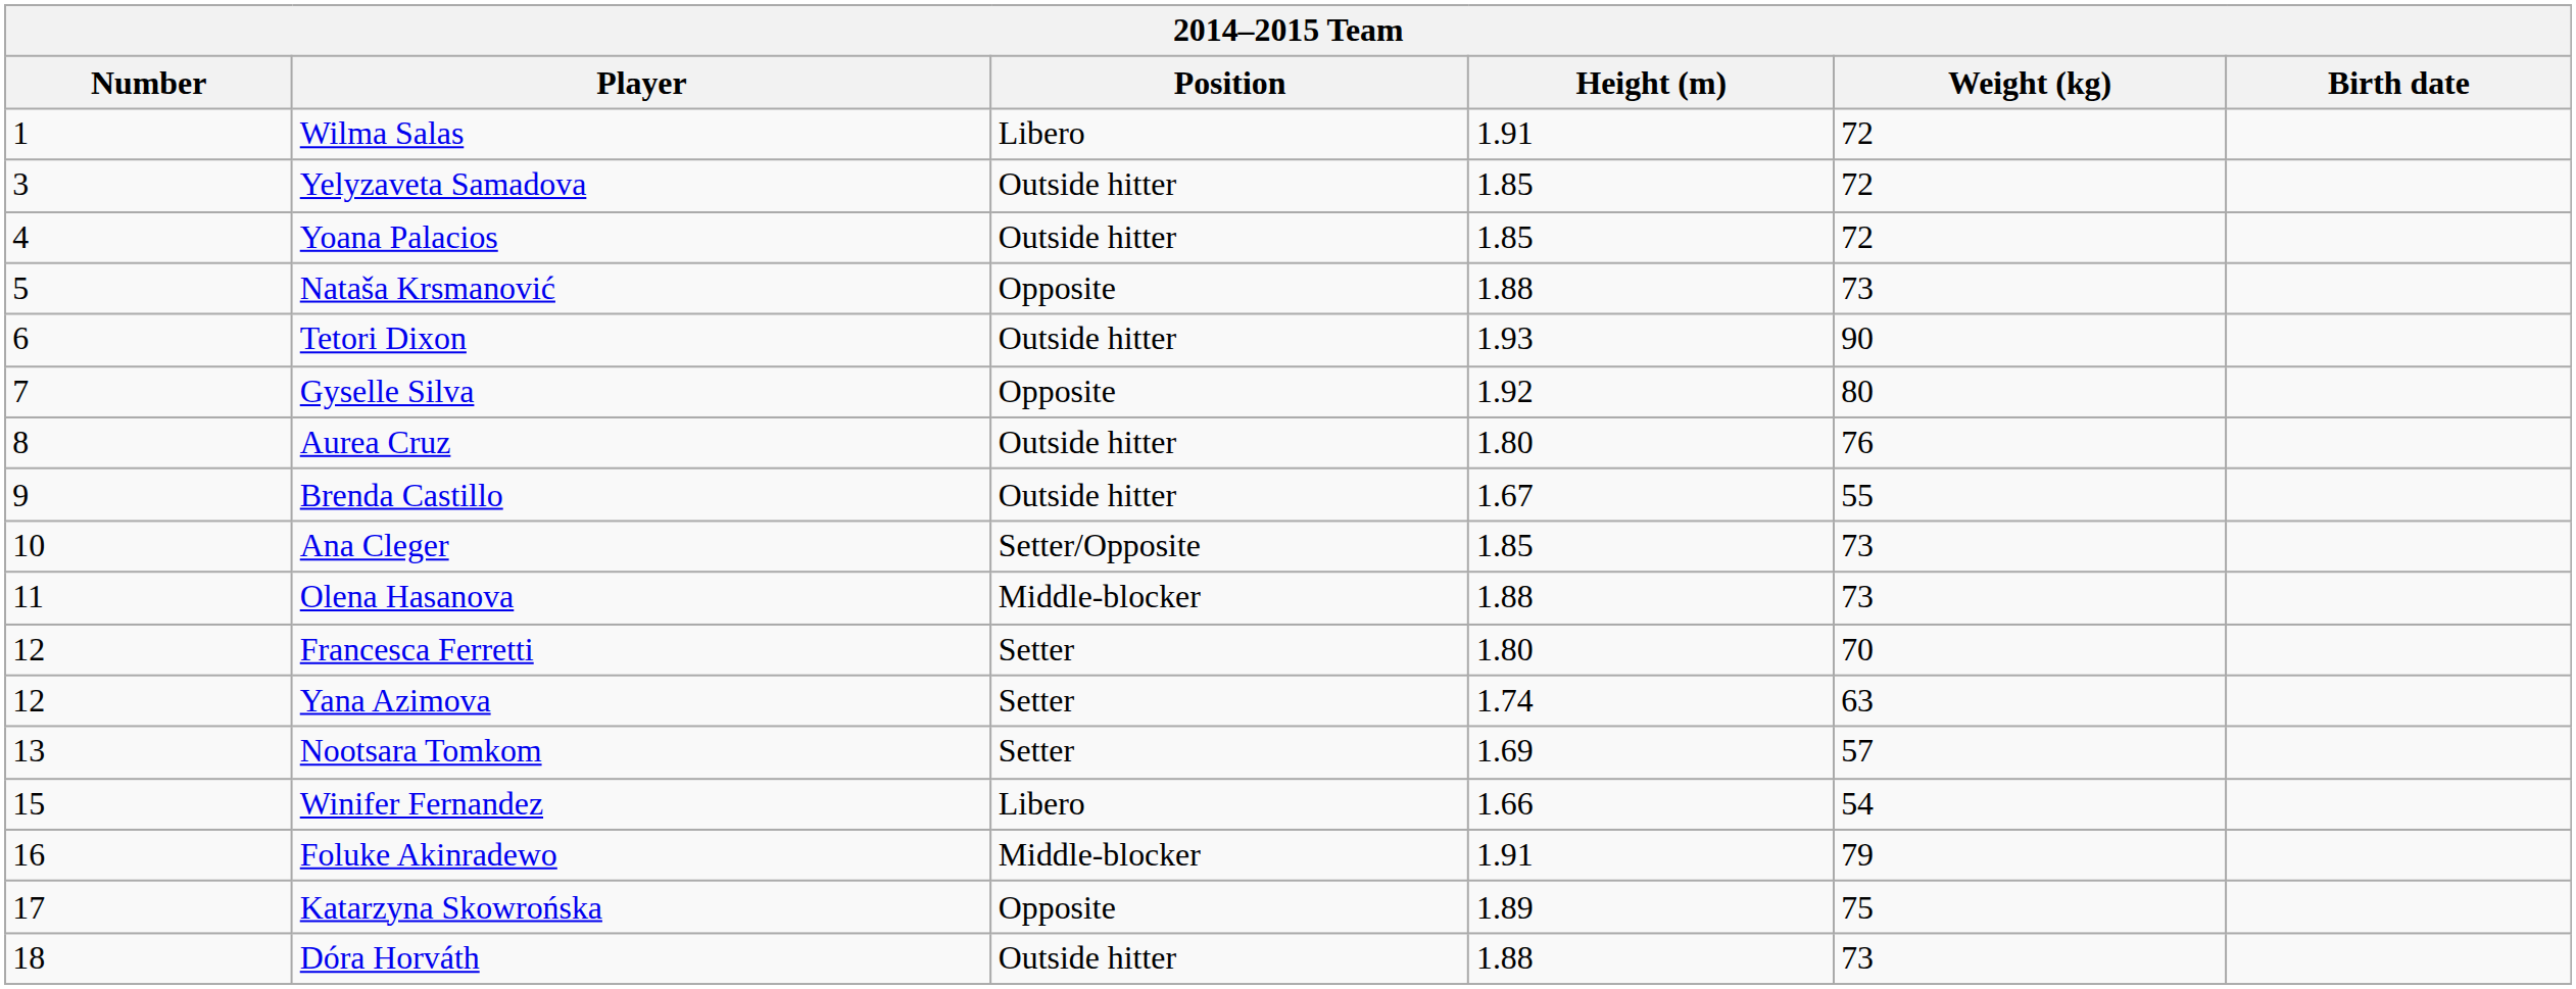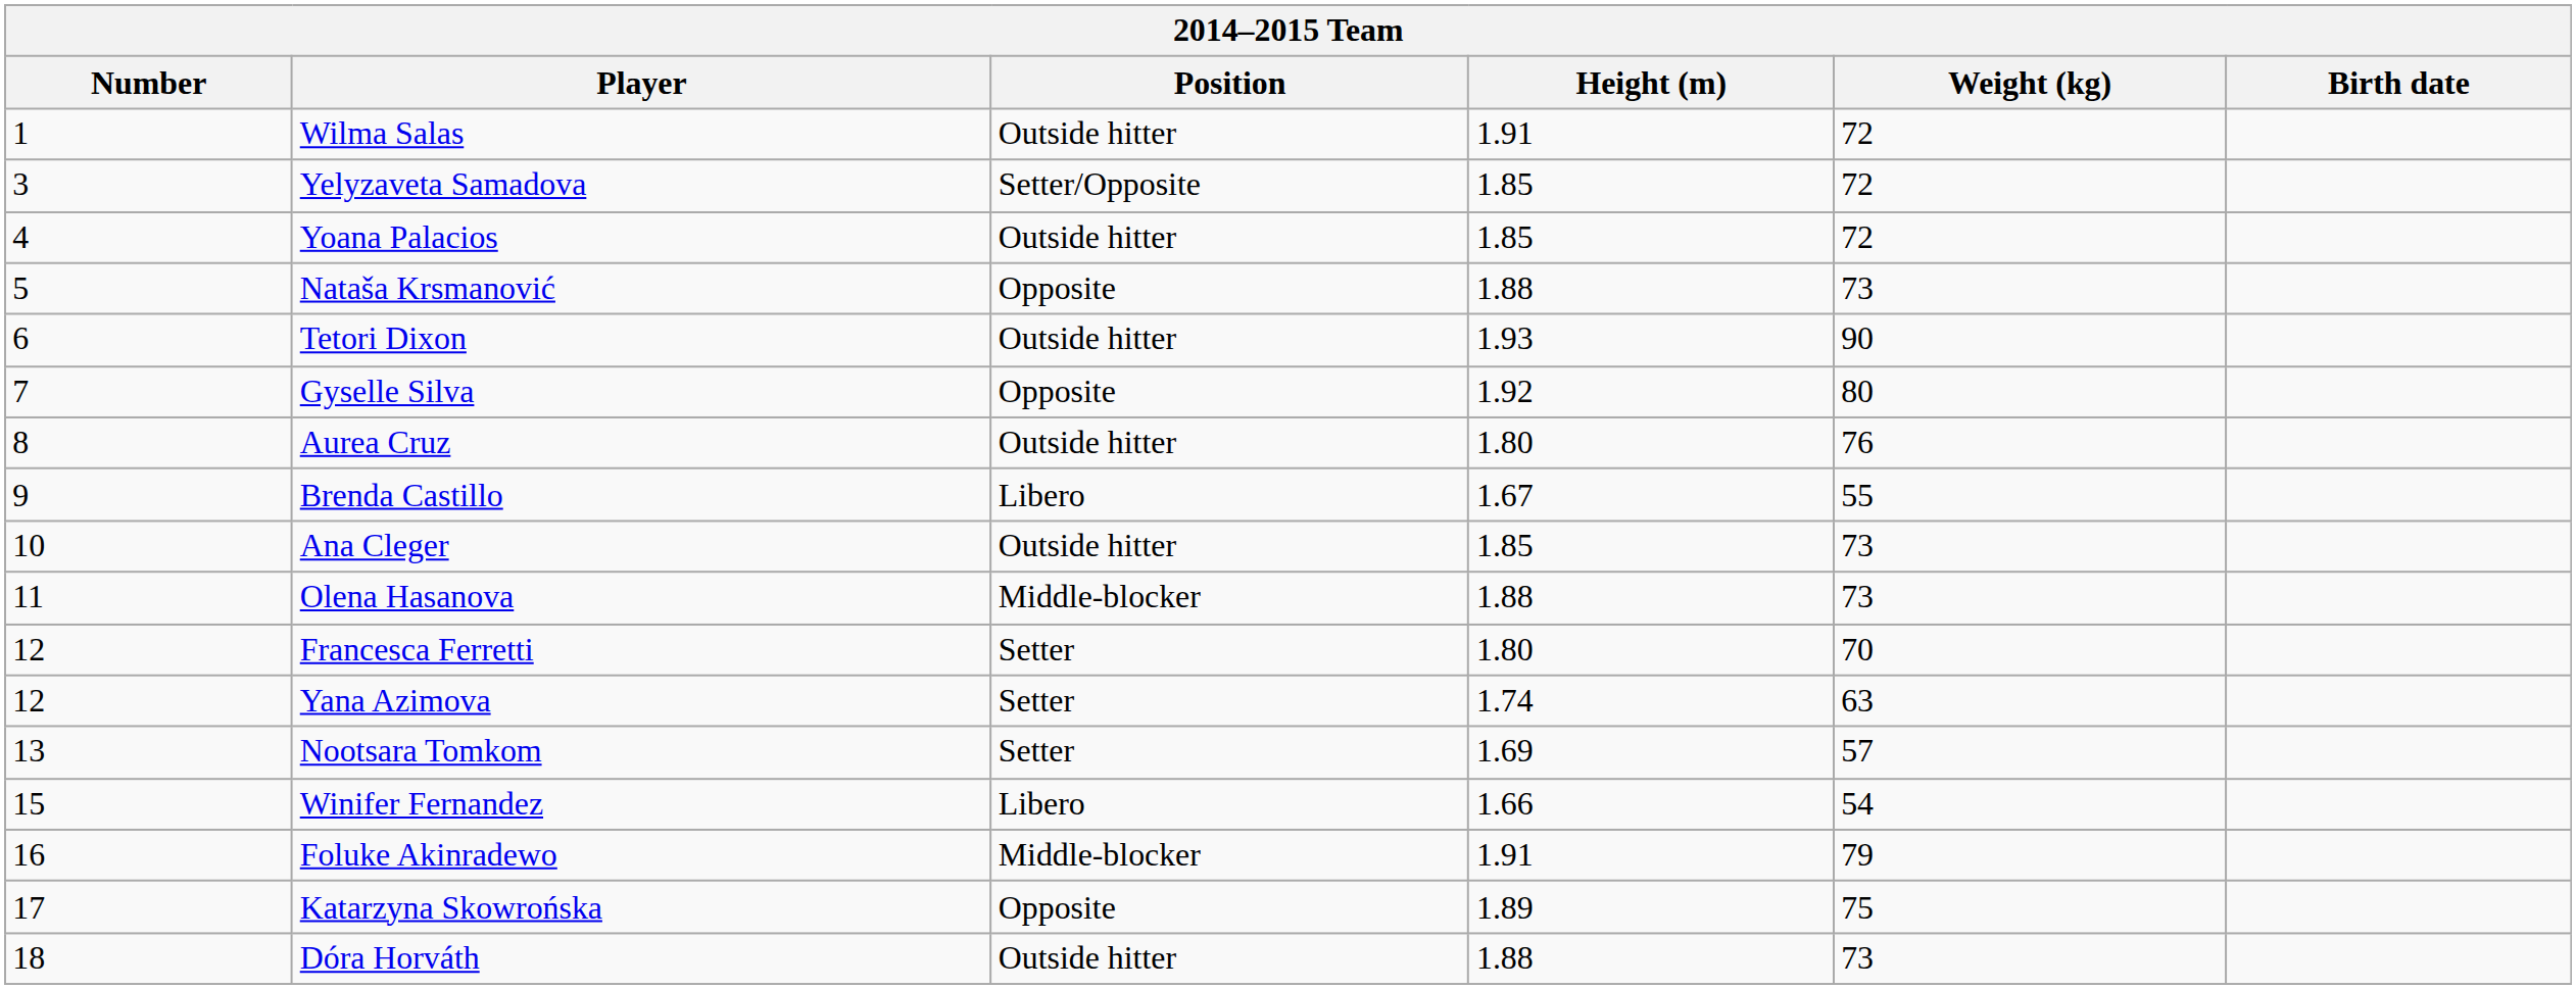Wilma Salas | Position: Libero -> Outside hitter
Yelyzaveta Samadova | Position: Outside hitter -> Setter/Opposite
Brenda Castillo | Position: Outside hitter -> Libero
Ana Cleger | Position: Setter/Opposite -> Outside hitter
